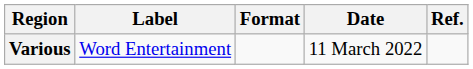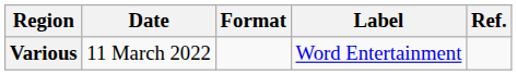columns swapped: Date <-> Label
